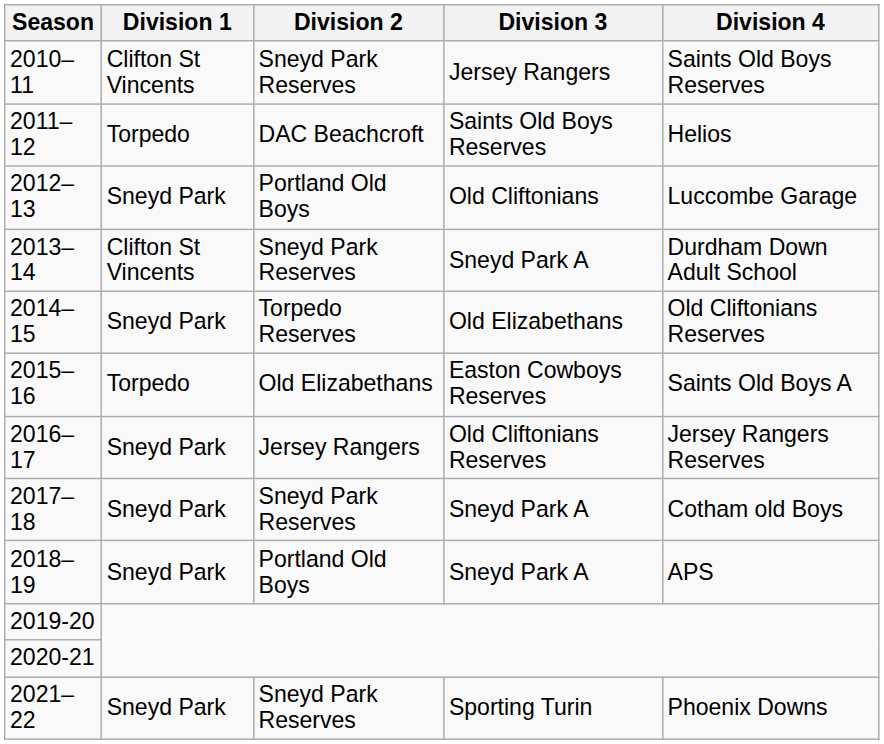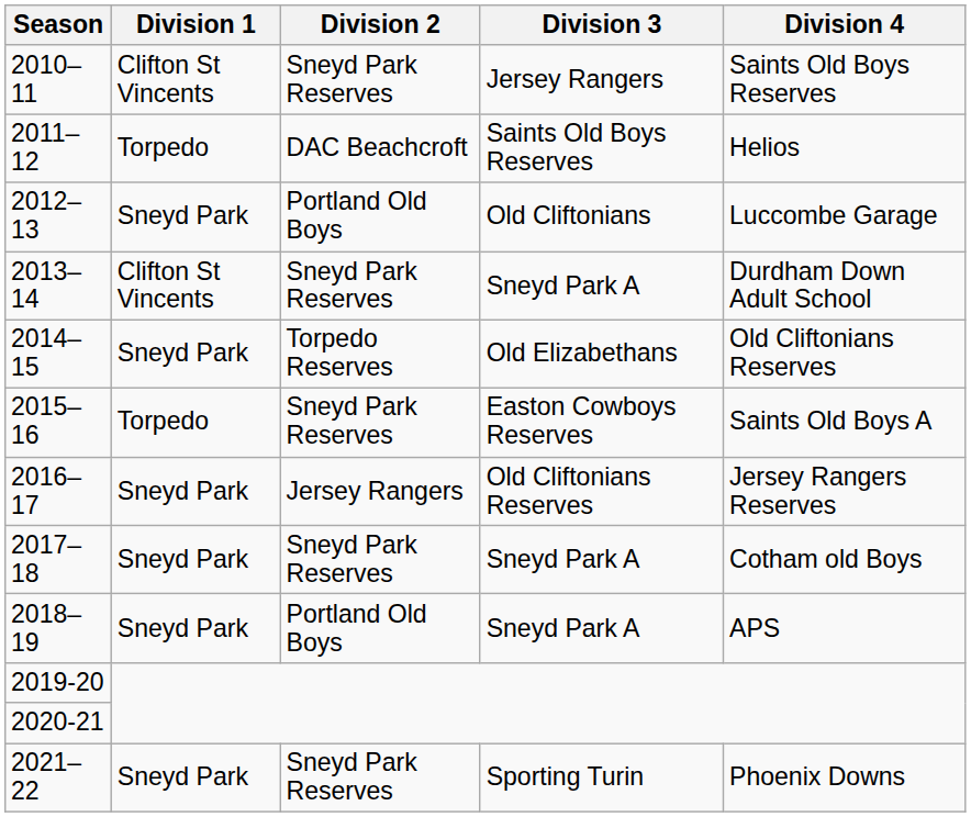2015–16 | Division 2: Old Elizabethans -> Sneyd Park Reserves
